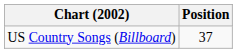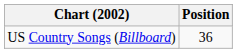US Country Songs (Billboard) | Position: 37 -> 36
